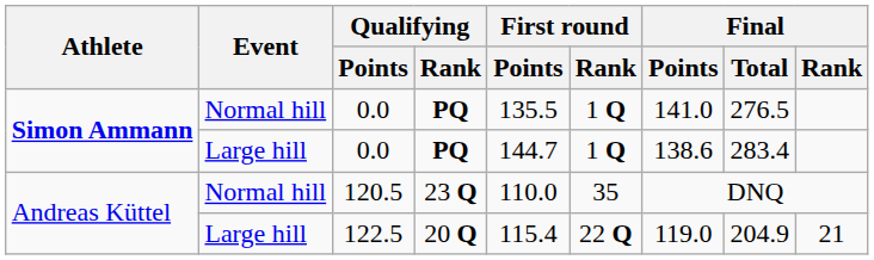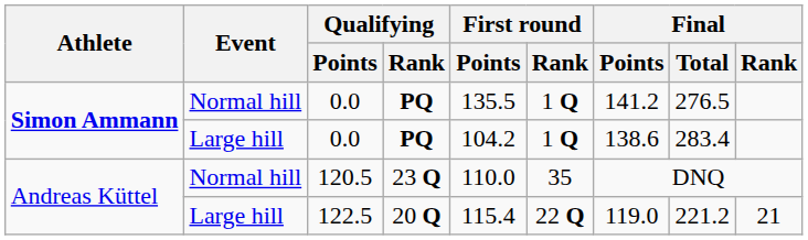Normal hill / 0.0 | Final / Points: 141.0 -> 141.2
Large hill / 0.0 | First round / Points: 144.7 -> 104.2
122.5 | Final / Total: 204.9 -> 221.2
